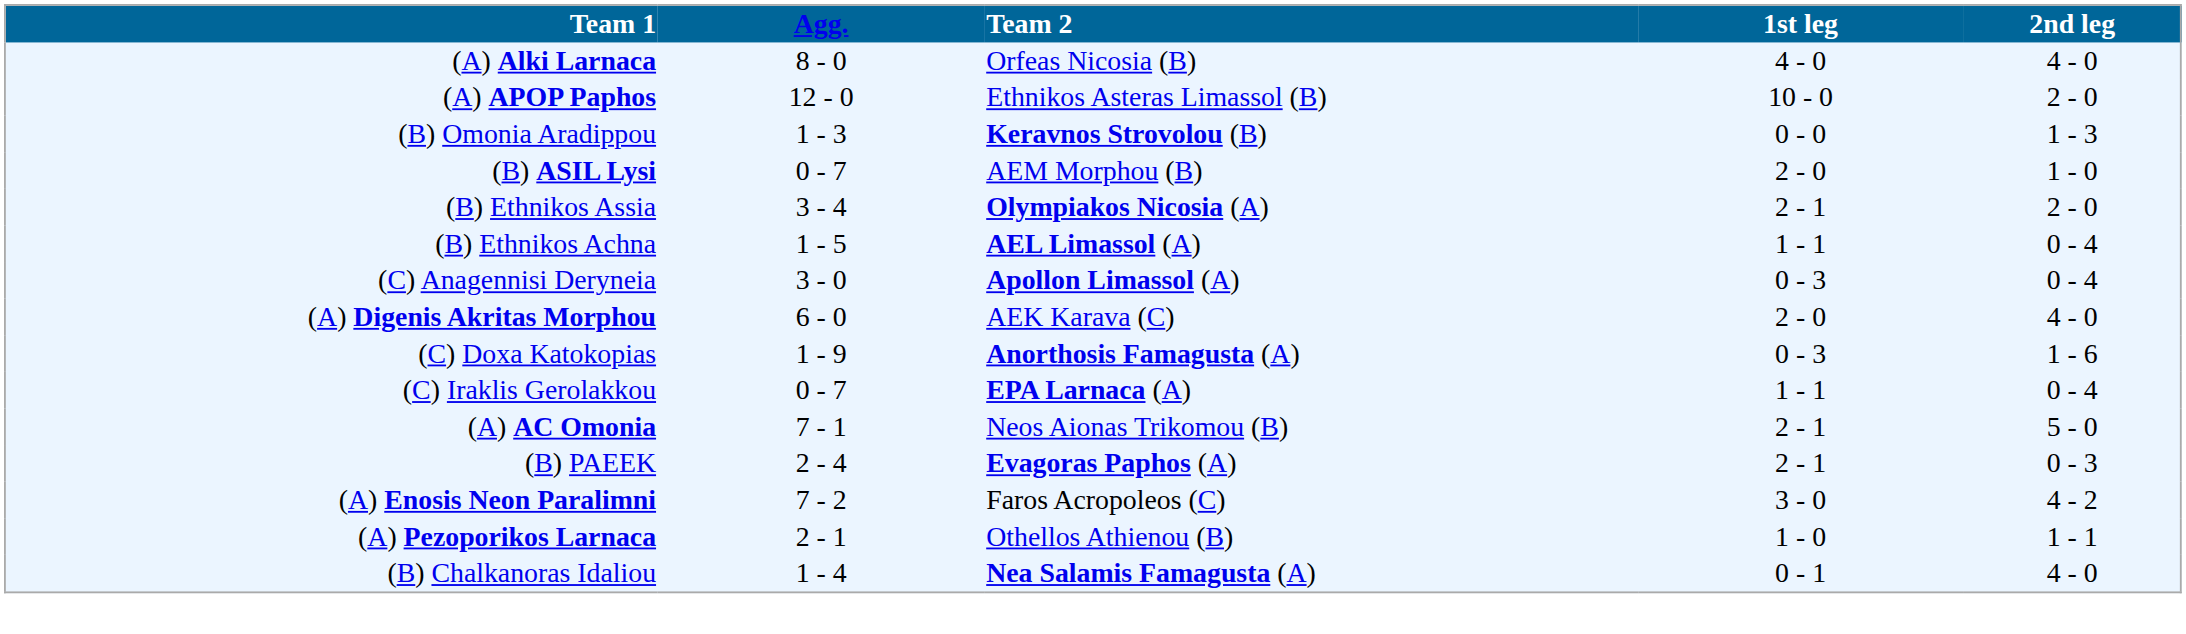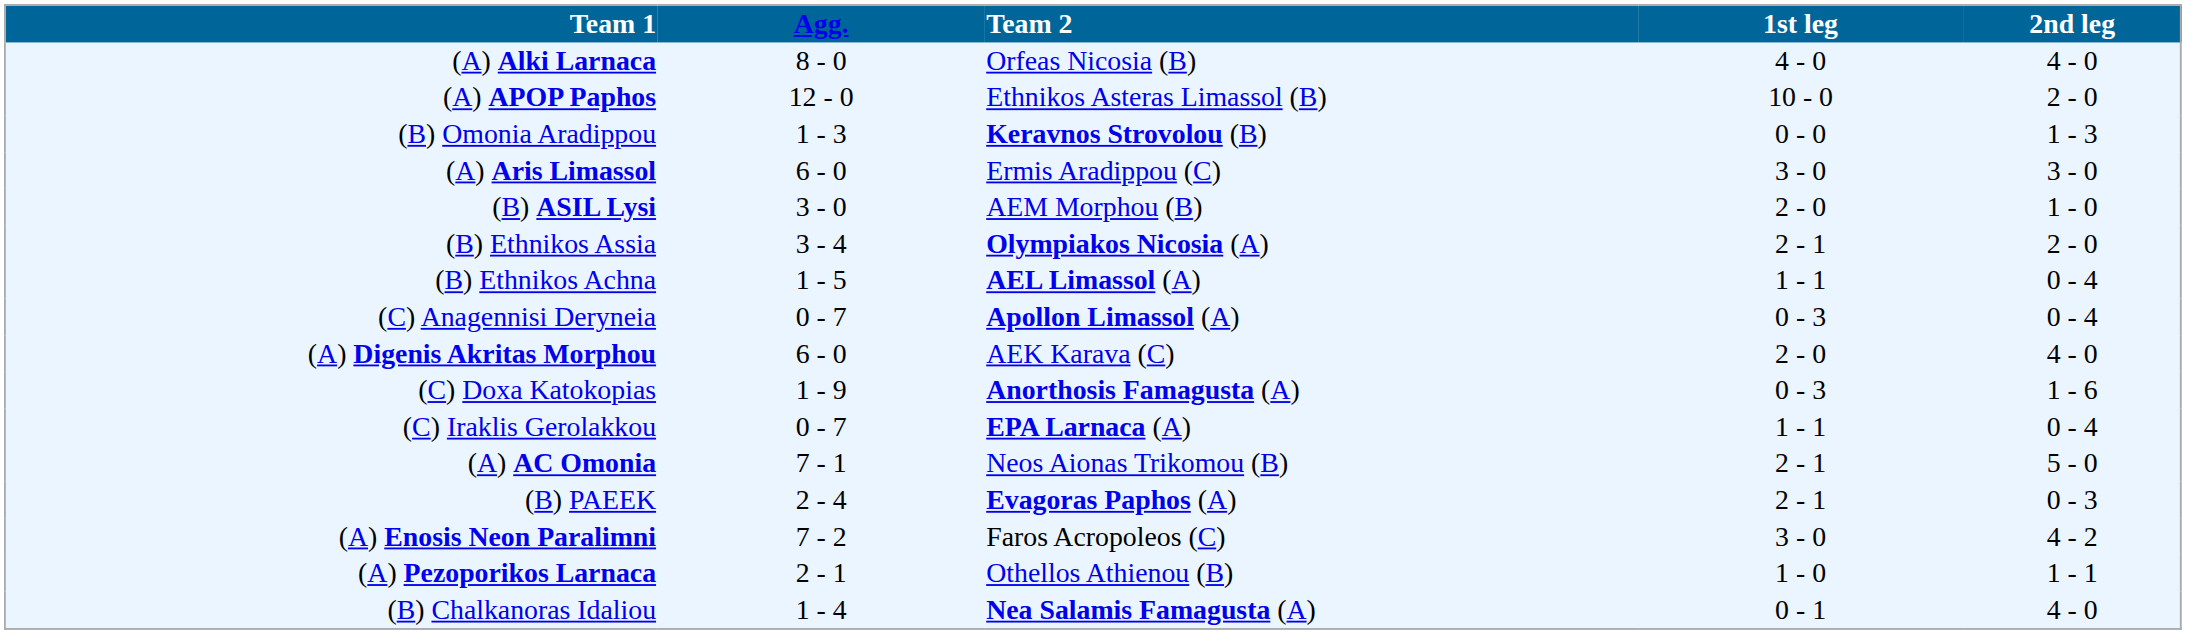+ row: (A) Aris Limassol | 6 - 0 | Ermis Aradippou (C) | 3 - 0 | 3 - 0
(B) ASIL Lysi | Agg.: 0 - 7 -> 3 - 0
(C) Anagennisi Deryneia | Agg.: 3 - 0 -> 0 - 7
